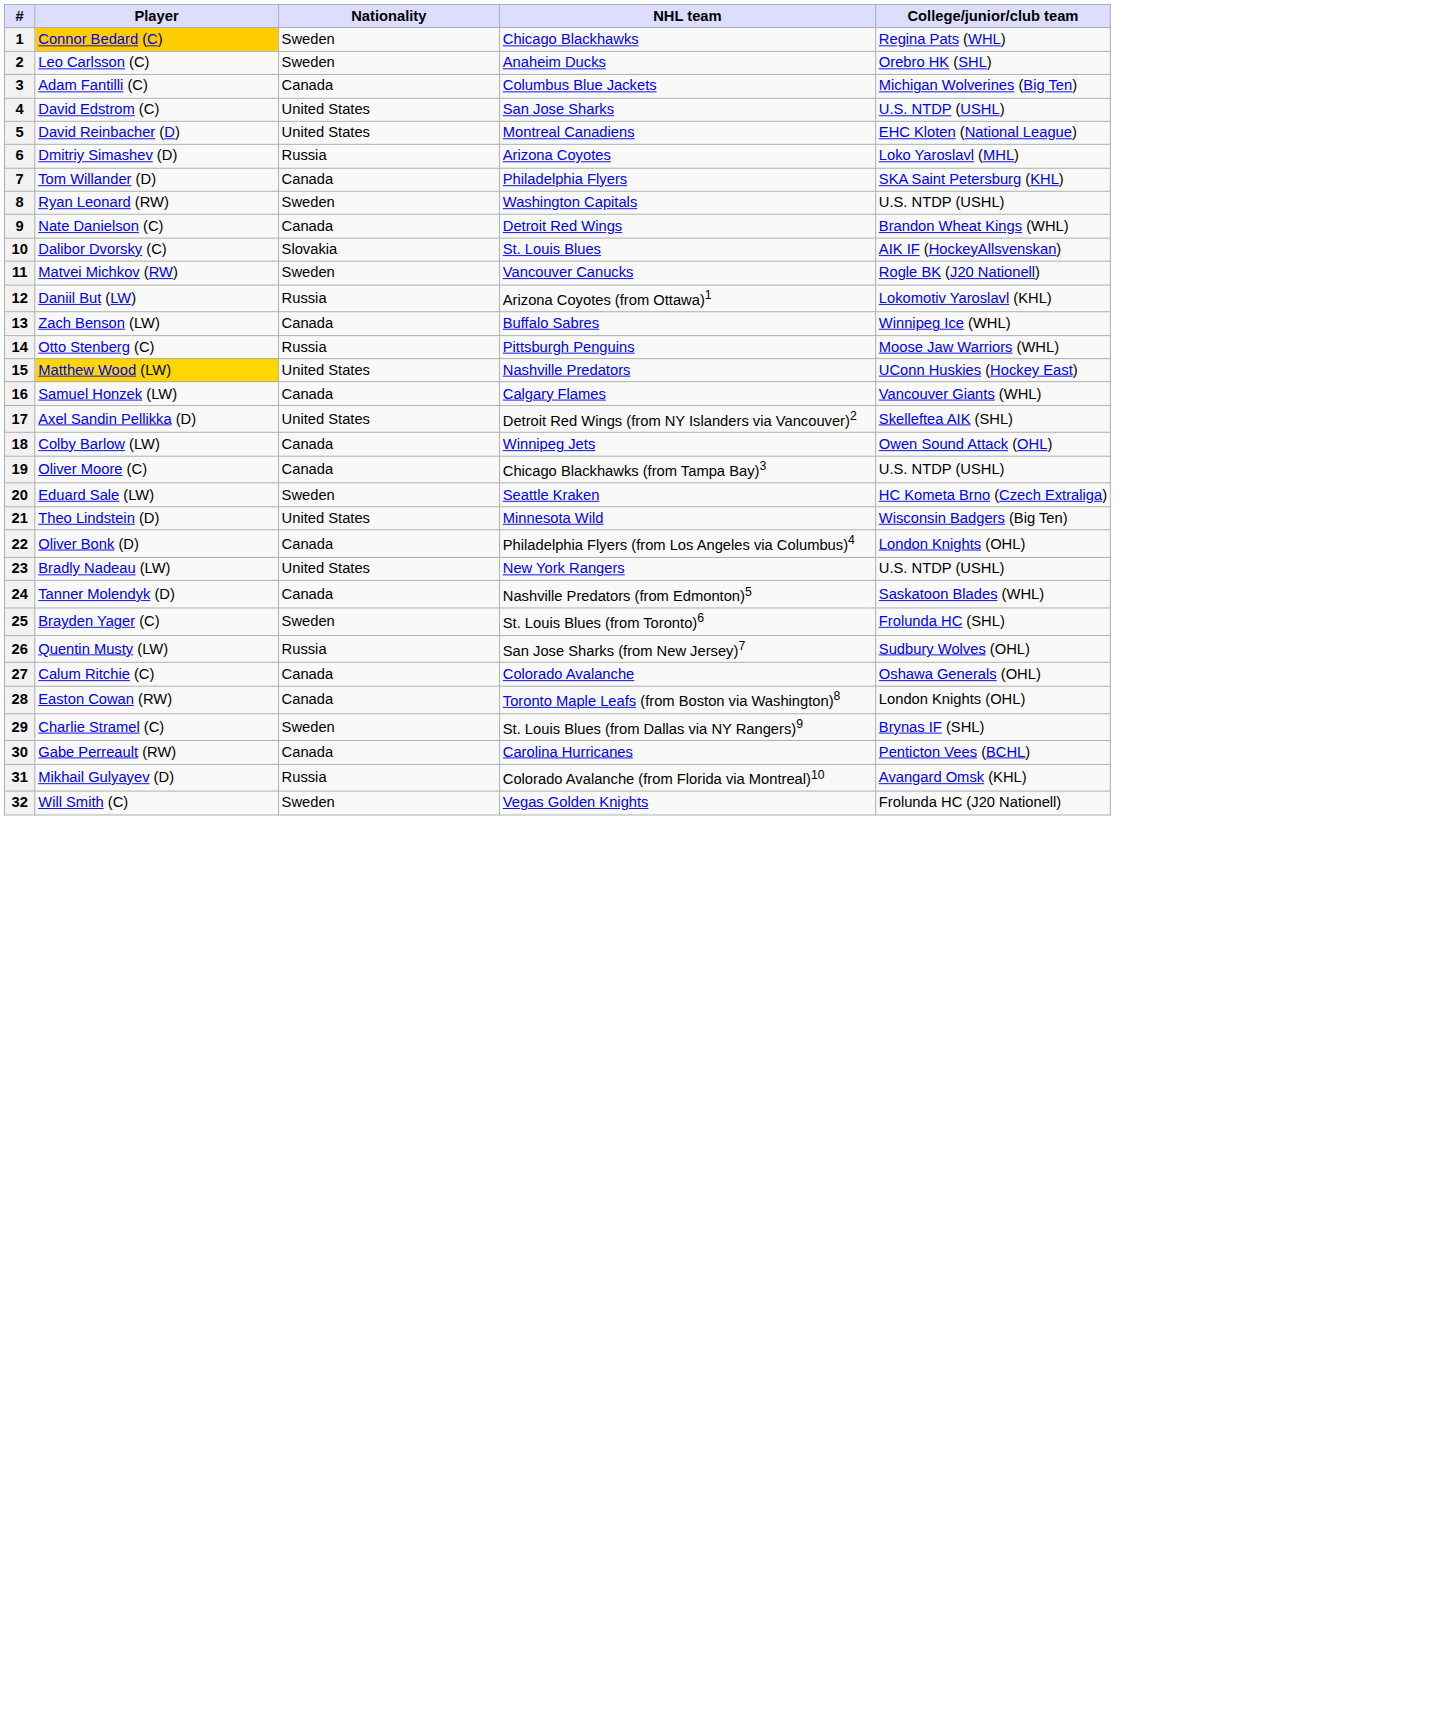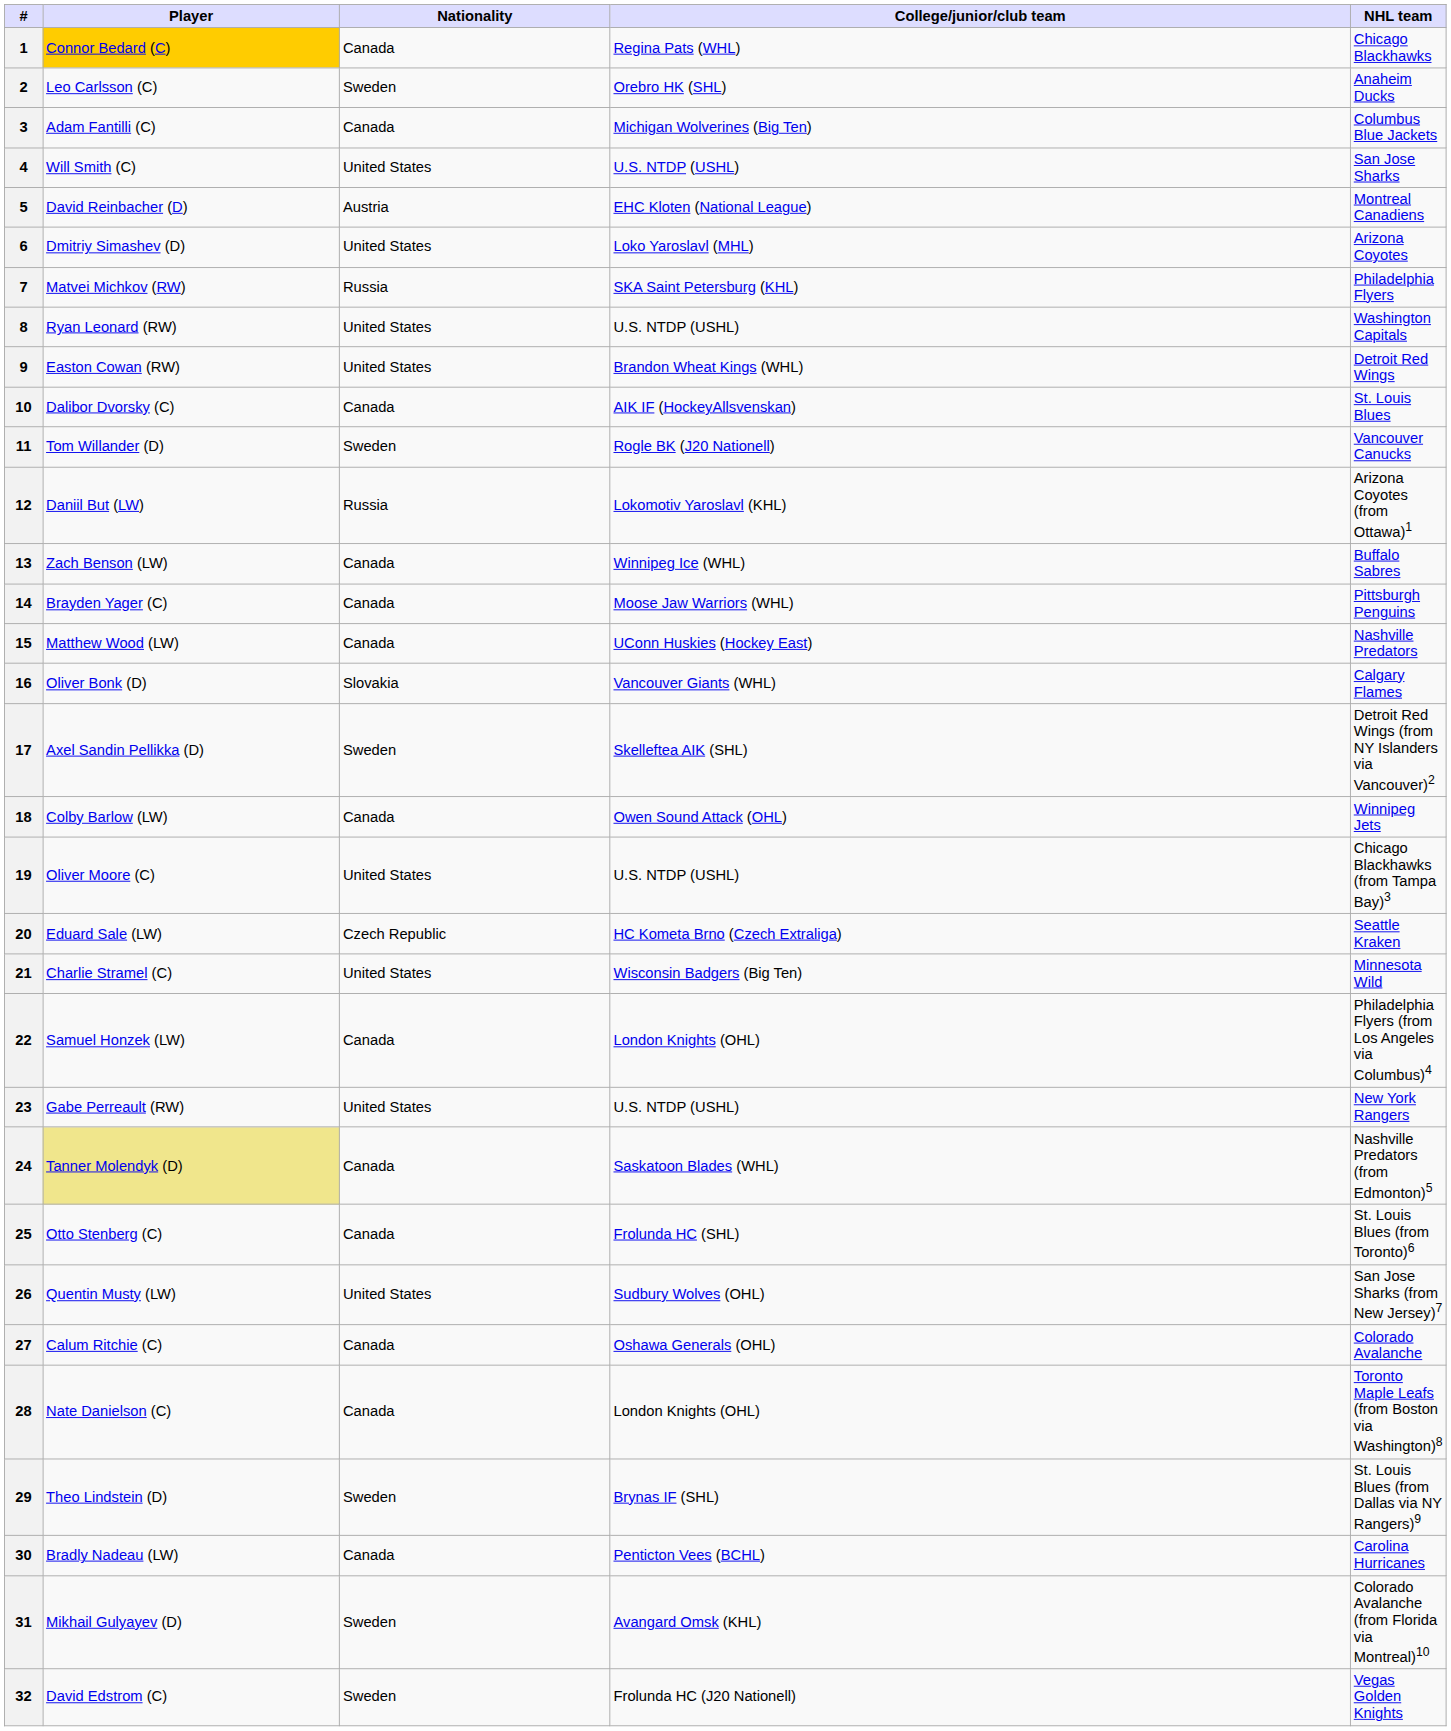columns swapped: NHL team <-> College/junior/club team
1 | Nationality: Sweden -> Canada
4 | Player: David Edstrom (C) -> Will Smith (C)
5 | Nationality: United States -> Austria
6 | Nationality: Russia -> United States
7 | Player: Tom Willander (D) -> Matvei Michkov (RW)
7 | Nationality: Canada -> Russia
8 | Nationality: Sweden -> United States
9 | Player: Nate Danielson (C) -> Easton Cowan (RW)
9 | Nationality: Canada -> United States
10 | Nationality: Slovakia -> Canada
11 | Player: Matvei Michkov (RW) -> Tom Willander (D)
14 | Player: Otto Stenberg (C) -> Brayden Yager (C)
14 | Nationality: Russia -> Canada
15 | Player: gold background -> no background
15 | Nationality: United States -> Canada
16 | Player: Samuel Honzek (LW) -> Oliver Bonk (D)
16 | Nationality: Canada -> Slovakia
17 | Nationality: United States -> Sweden
19 | Nationality: Canada -> United States
20 | Nationality: Sweden -> Czech Republic
21 | Player: Theo Lindstein (D) -> Charlie Stramel (C)
22 | Player: Oliver Bonk (D) -> Samuel Honzek (LW)
23 | Player: Bradly Nadeau (LW) -> Gabe Perreault (RW)
24 | Player: no background -> khaki background
25 | Player: Brayden Yager (C) -> Otto Stenberg (C)
25 | Nationality: Sweden -> Canada
26 | Nationality: Russia -> United States
28 | Player: Easton Cowan (RW) -> Nate Danielson (C)
29 | Player: Charlie Stramel (C) -> Theo Lindstein (D)
30 | Player: Gabe Perreault (RW) -> Bradly Nadeau (LW)
31 | Nationality: Russia -> Sweden
32 | Player: Will Smith (C) -> David Edstrom (C)
